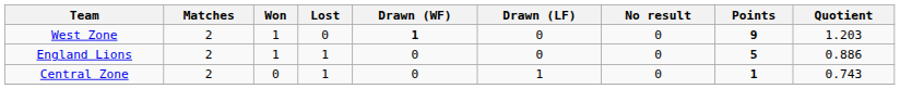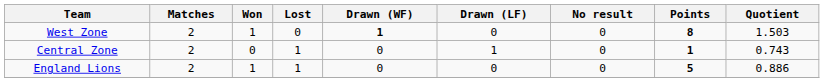West Zone | Points: 9 -> 8
West Zone | Quotient: 1.203 -> 1.503
rows swapped: England Lions <-> Central Zone
